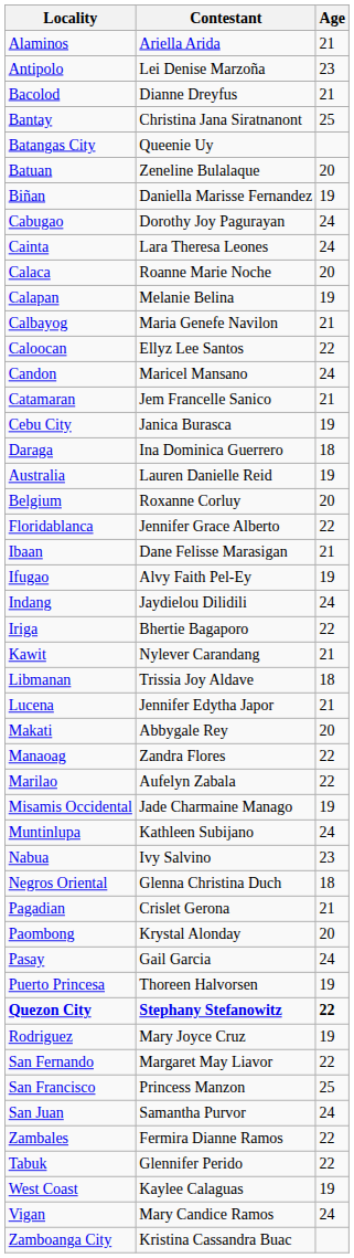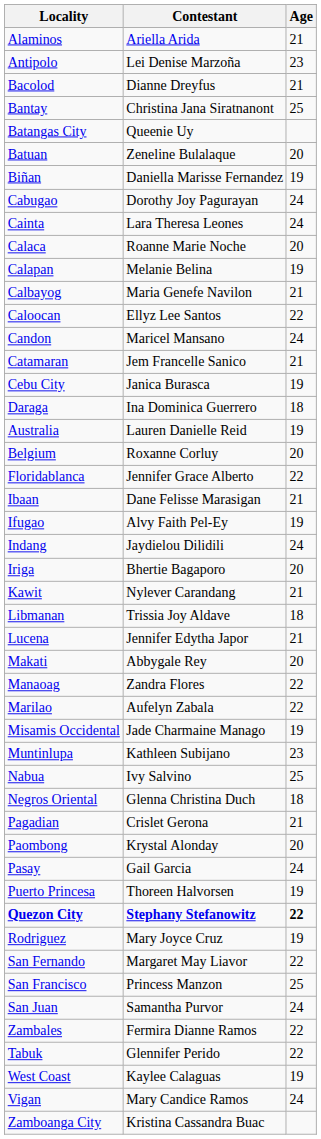Iriga | Age: 22 -> 20
Muntinlupa | Age: 24 -> 23
Nabua | Age: 23 -> 25
